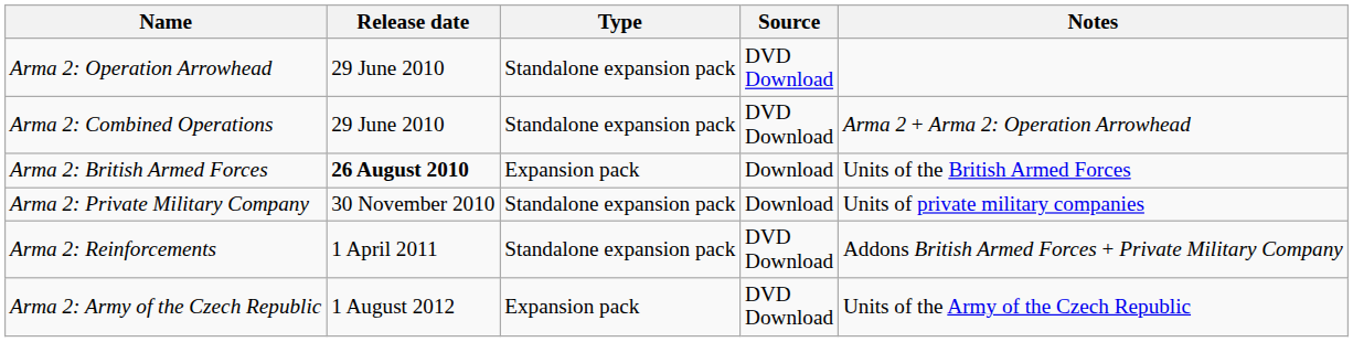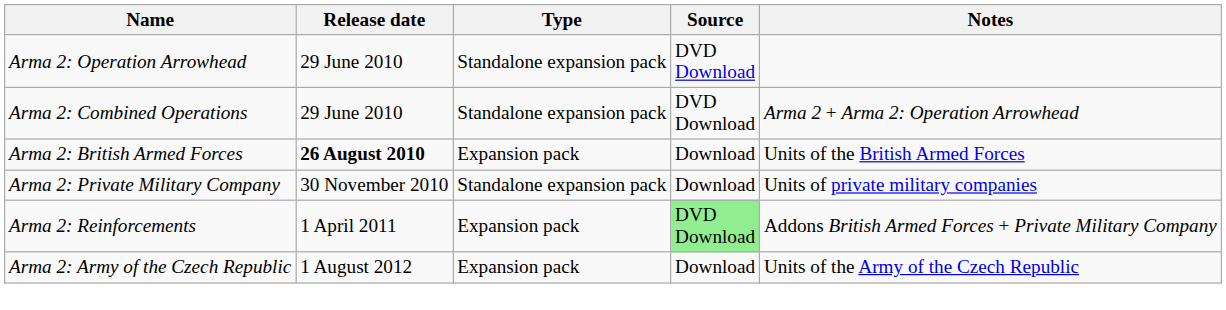Arma 2: Reinforcements | Type: Standalone expansion pack -> Expansion pack
Arma 2: Reinforcements | Source: no background -> lightgreen background
Arma 2: Army of the Czech Republic | Source: DVD Download -> Download
